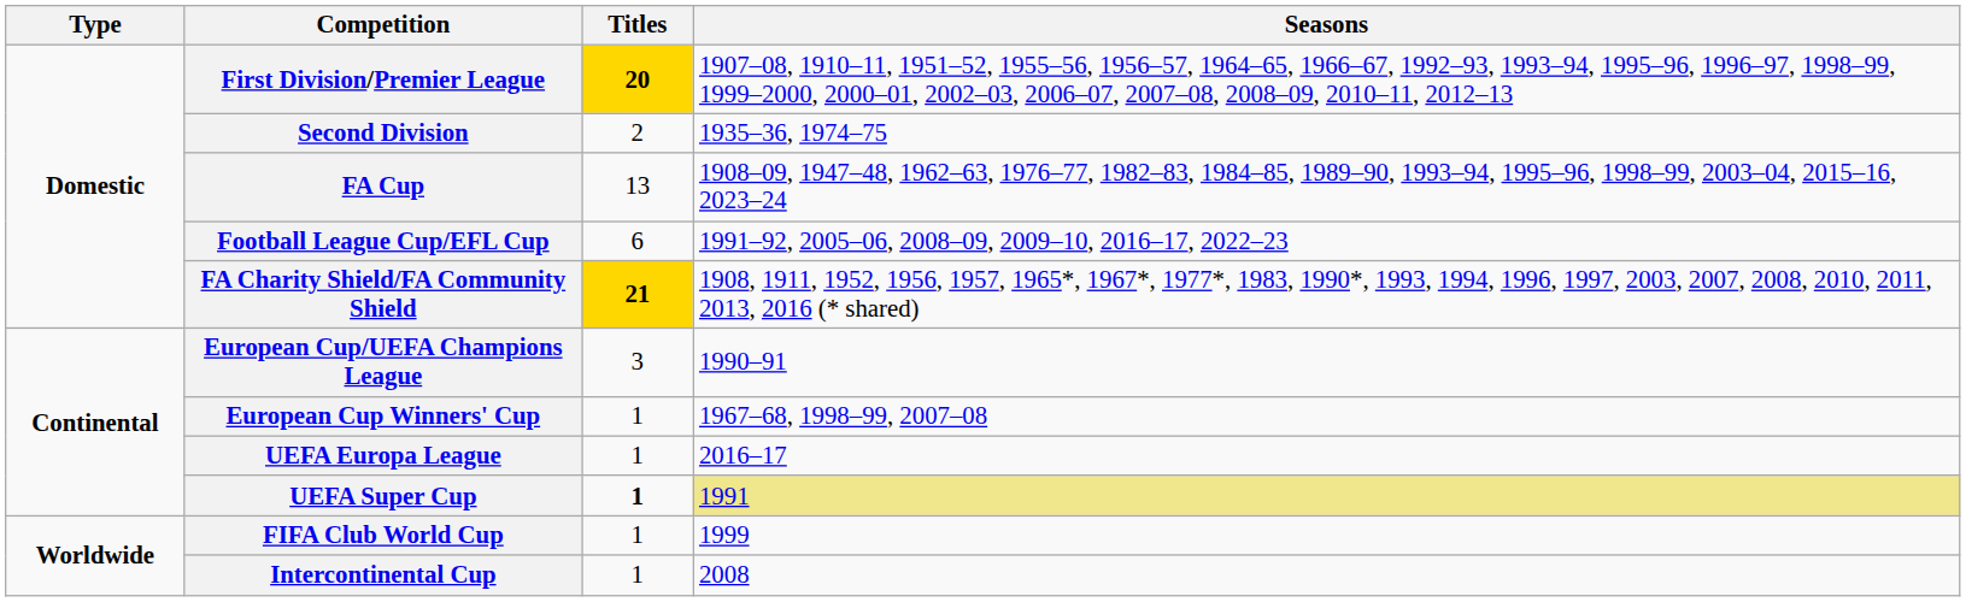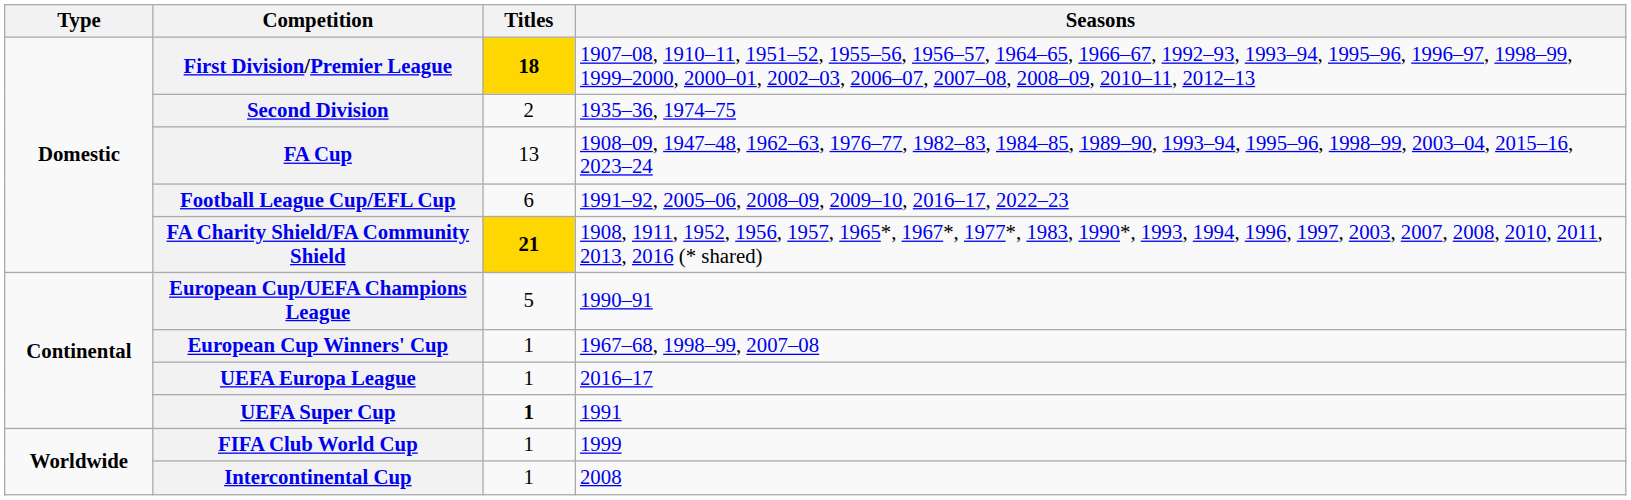First Division/Premier League | Titles: 20 -> 18
European Cup/UEFA Champions League | Titles: 3 -> 5
UEFA Super Cup | Seasons: khaki background -> no background
